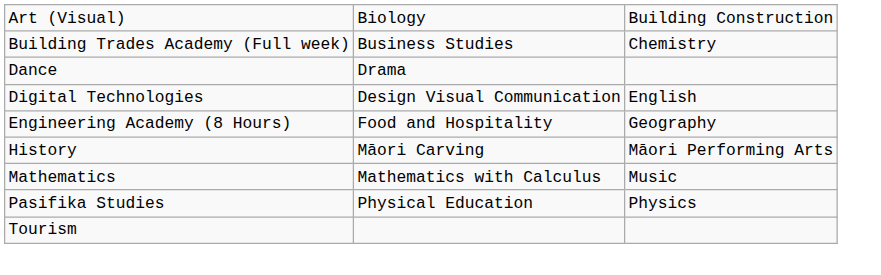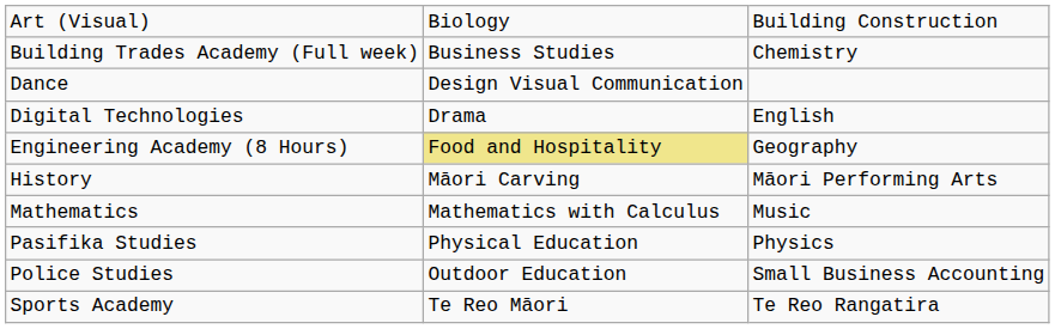Dance | column 2: Drama -> Design Visual Communication
Digital Technologies | column 2: Design Visual Communication -> Drama
Engineering Academy (8 Hours) | column 2: no background -> khaki background
+ row: Police Studies | Outdoor Education | Small Business Accounting
+ row: Sports Academy | Te Reo Māori | Te Reo Rangatira
- row: Tourism
